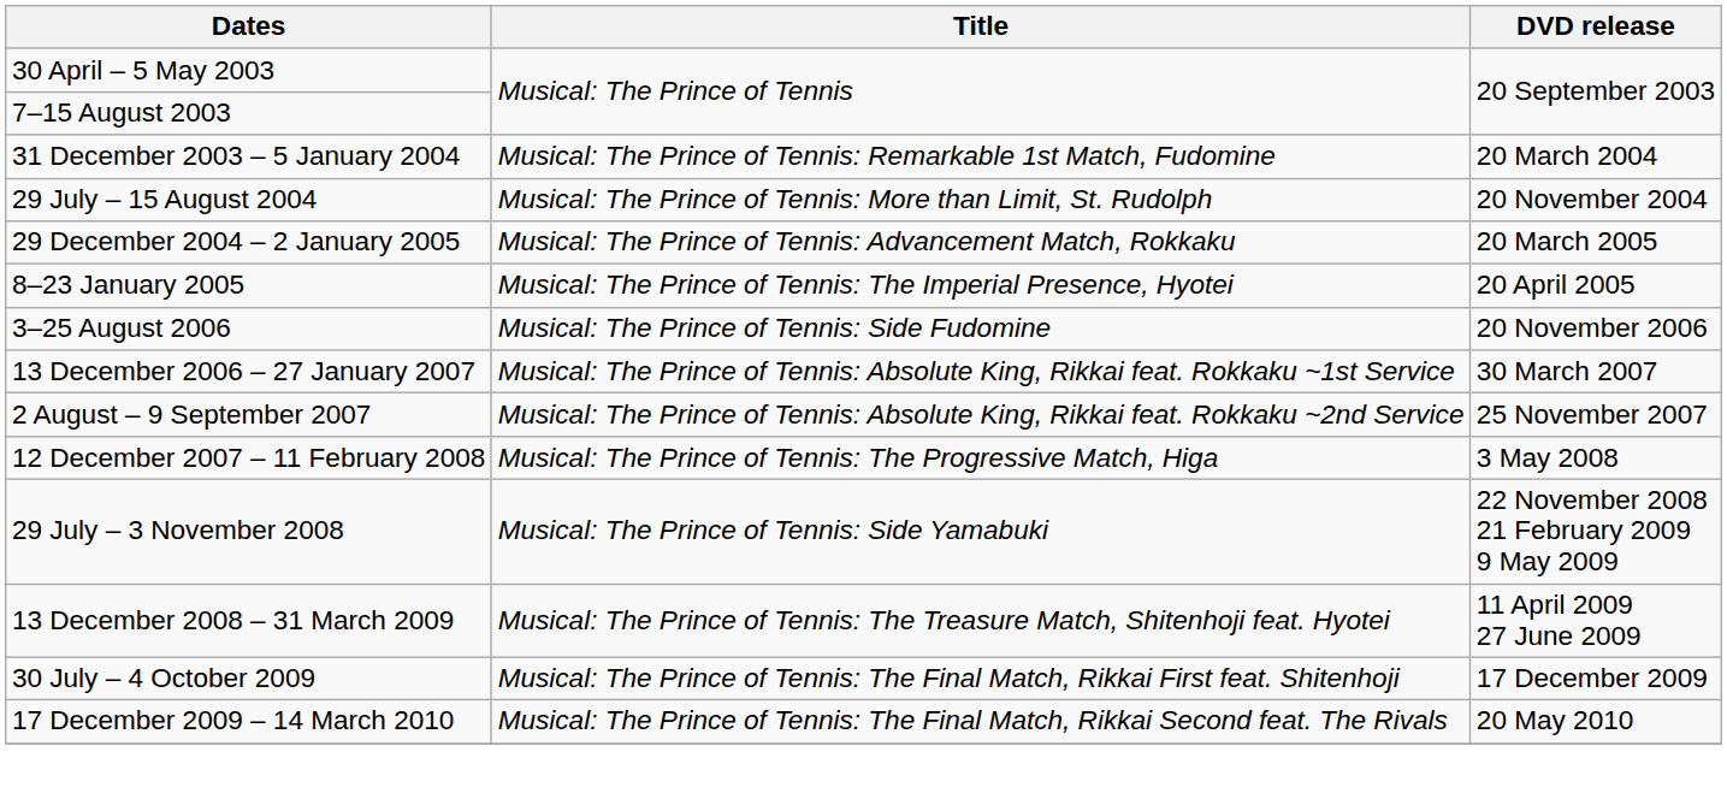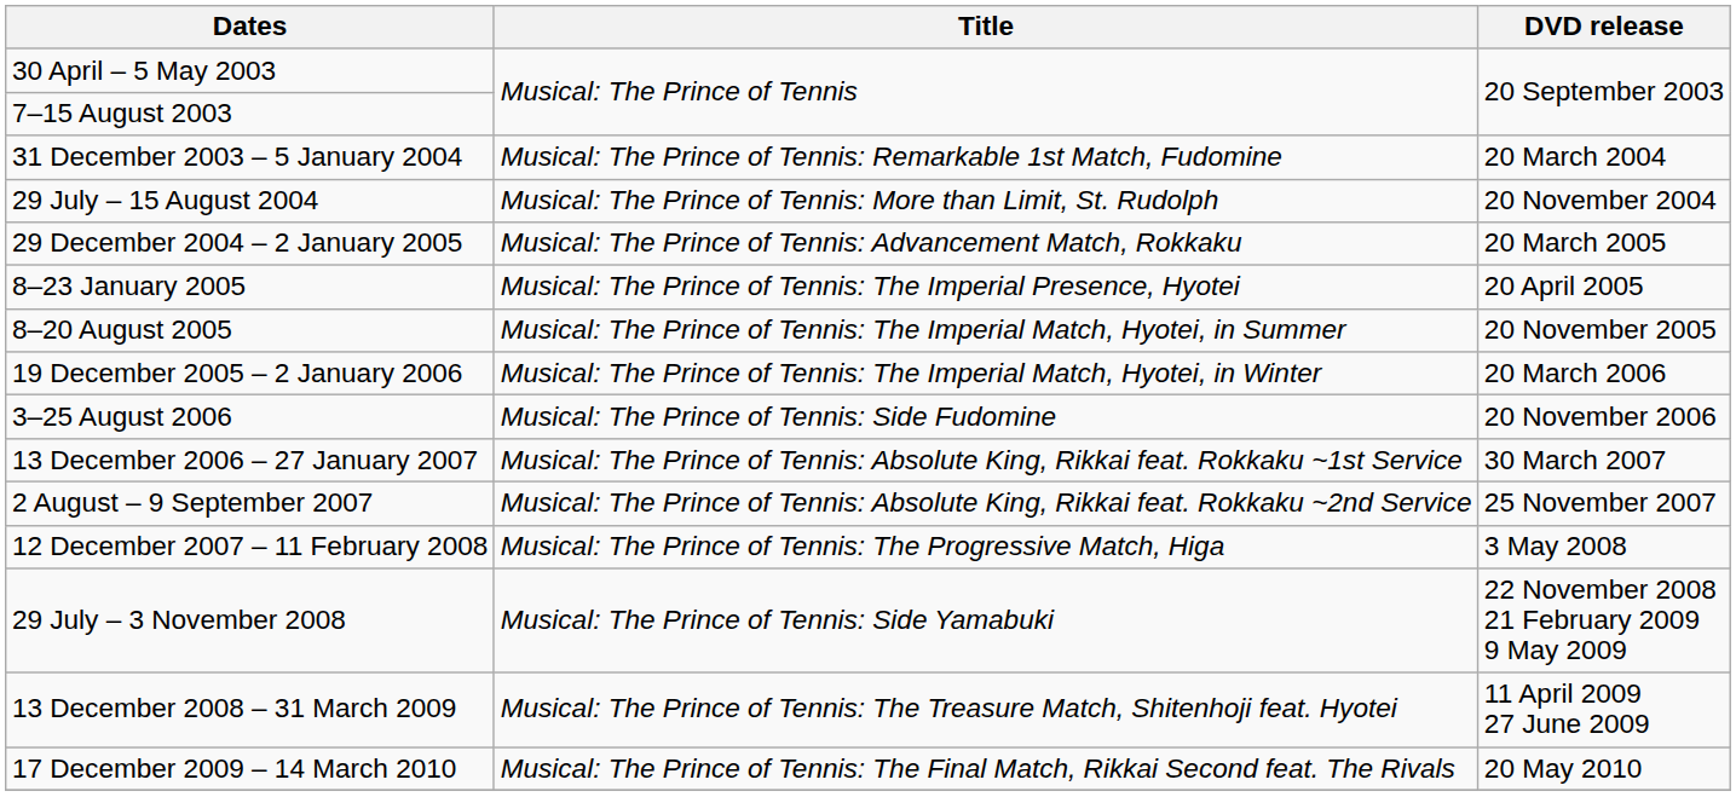+ row: 8–20 August 2005 | Musical: The Prince of Tennis: The Imperial Match, Hyotei, in Summer | 20 November 2005
+ row: 19 December 2005 – 2 January 2006 | Musical: The Prince of Tennis: The Imperial Match, Hyotei, in Winter | 20 March 2006
- row: 30 July – 4 October 2009 | Musical: The Prince of Tennis: The Final Match, Rikkai First feat. Shitenhoji | 17 December 2009
